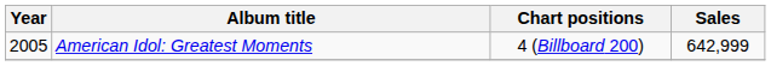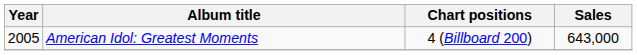American Idol: Greatest Moments | Sales: 642,999 -> 643,000
